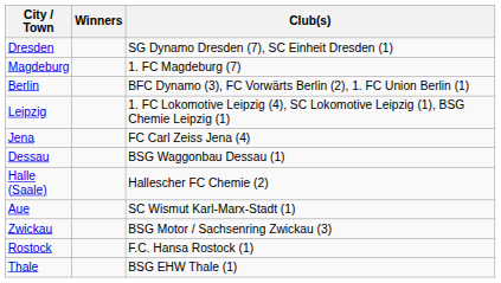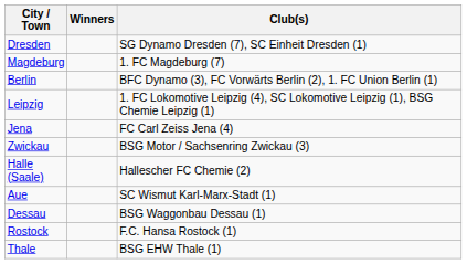rows swapped: Zwickau <-> Dessau
